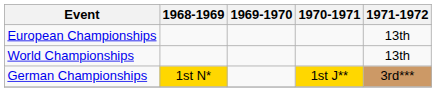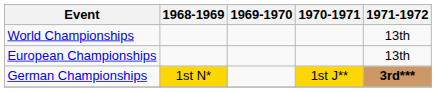rows swapped: World Championships <-> European Championships
German Championships | 1971-1972: normal -> bold
